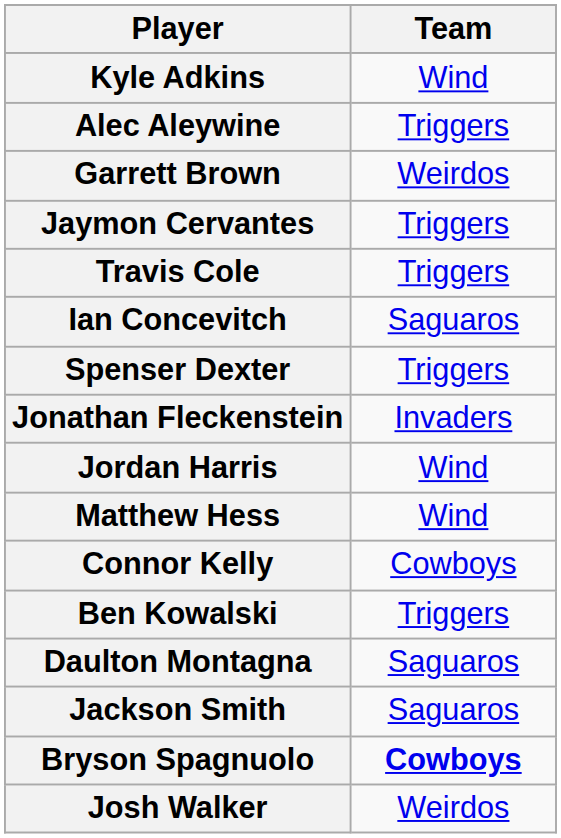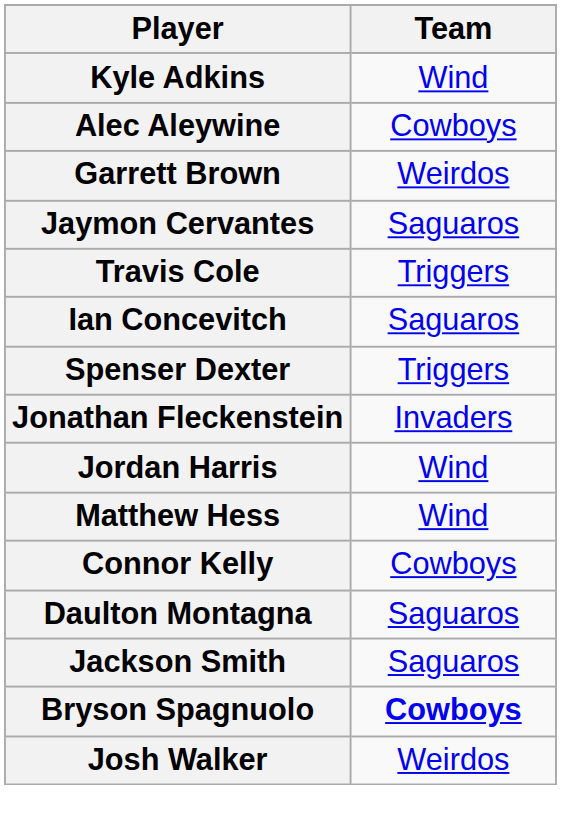Alec Aleywine | Team: Triggers -> Cowboys
Jaymon Cervantes | Team: Triggers -> Saguaros
- row: Ben Kowalski | Triggers
